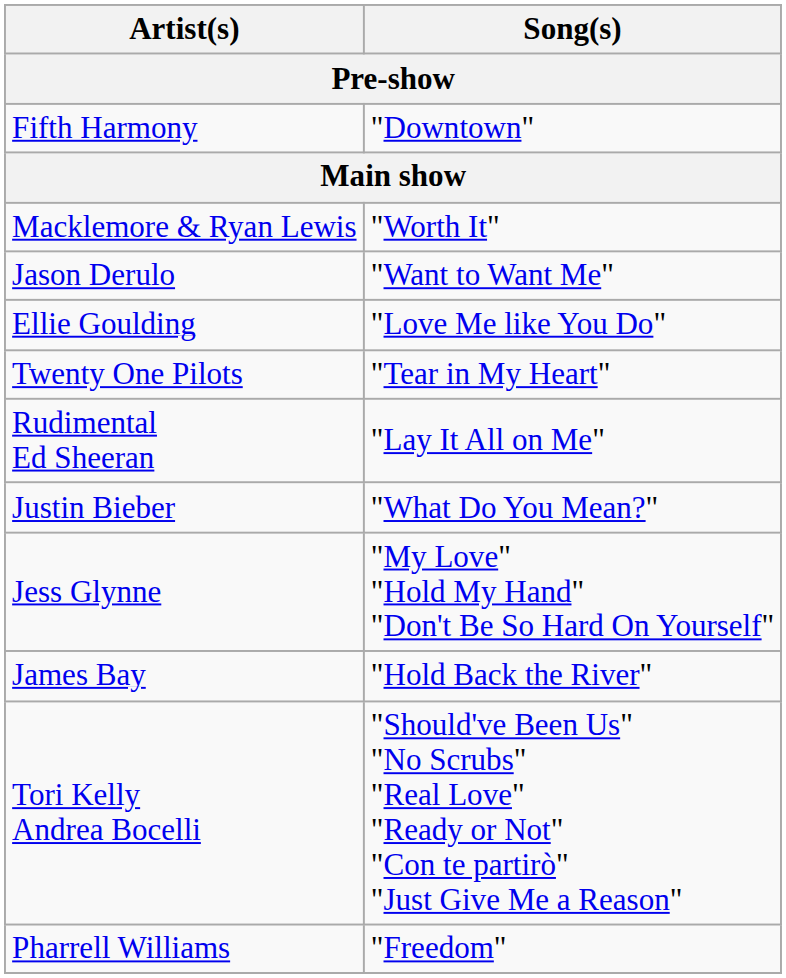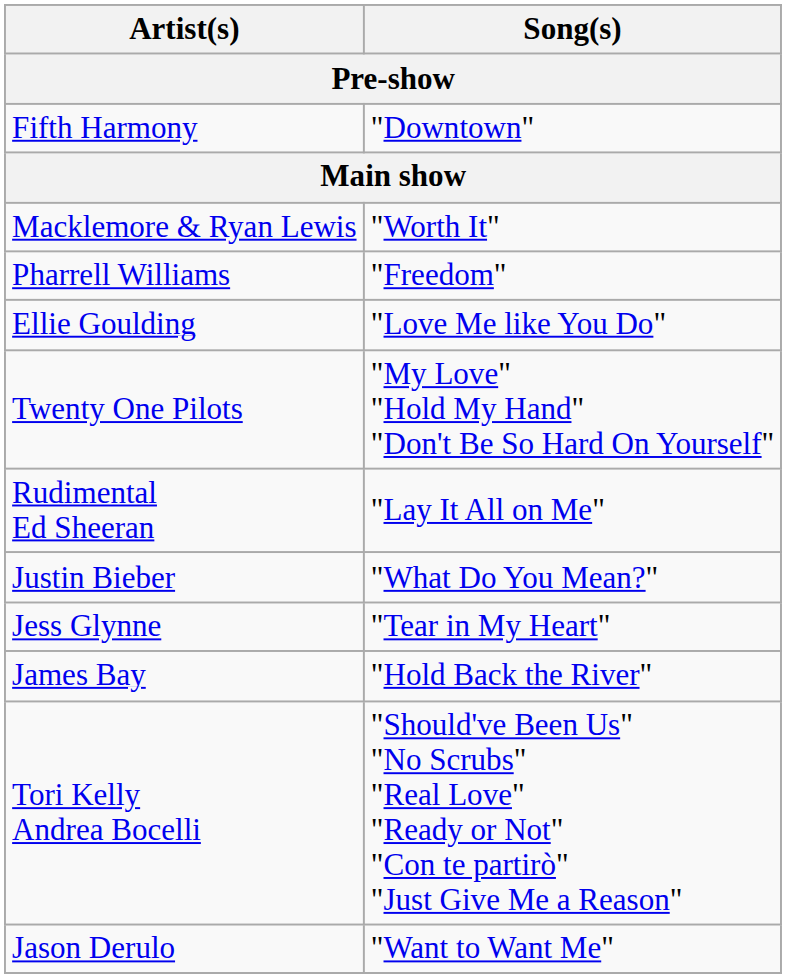rows swapped: Jason Derulo <-> Pharrell Williams
Twenty One Pilots | Song(s): "Tear in My Heart" -> "My Love" "Hold My Hand" "Don't Be So Hard On Yourself"
Jess Glynne | Song(s): "My Love" "Hold My Hand" "Don't Be So Hard On Yourself" -> "Tear in My Heart"
